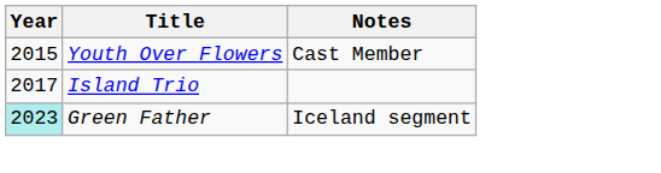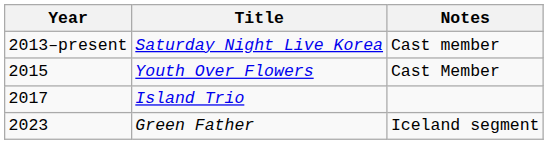+ row: 2013–present | Saturday Night Live Korea | Cast member
Green Father | Year: paleturquoise background -> no background
